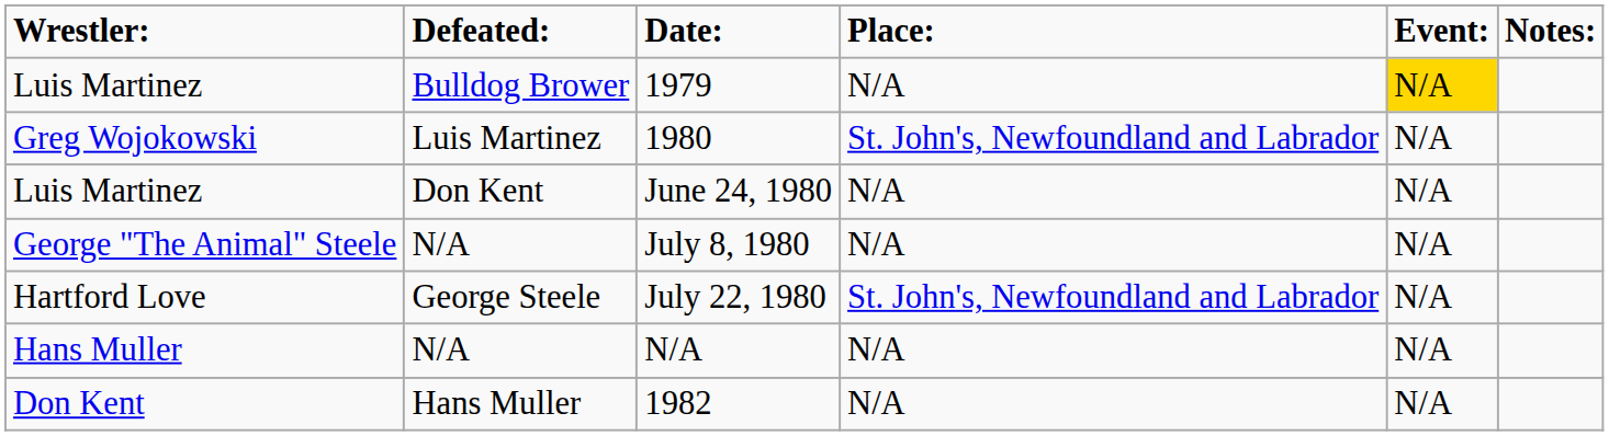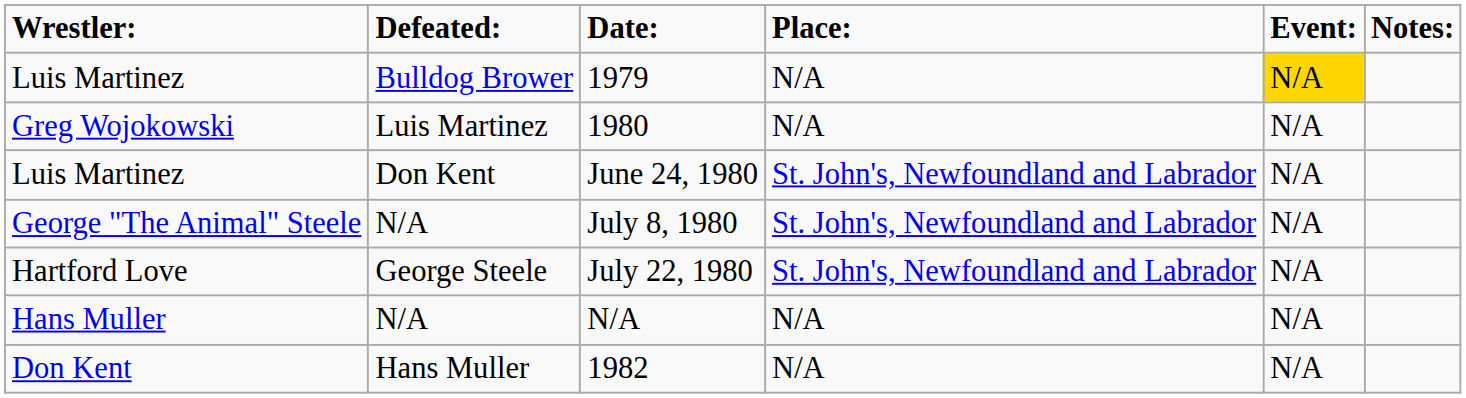1980 | Place:: St. John's, Newfoundland and Labrador -> N/A
June 24, 1980 | Place:: N/A -> St. John's, Newfoundland and Labrador
July 8, 1980 | Place:: N/A -> St. John's, Newfoundland and Labrador
